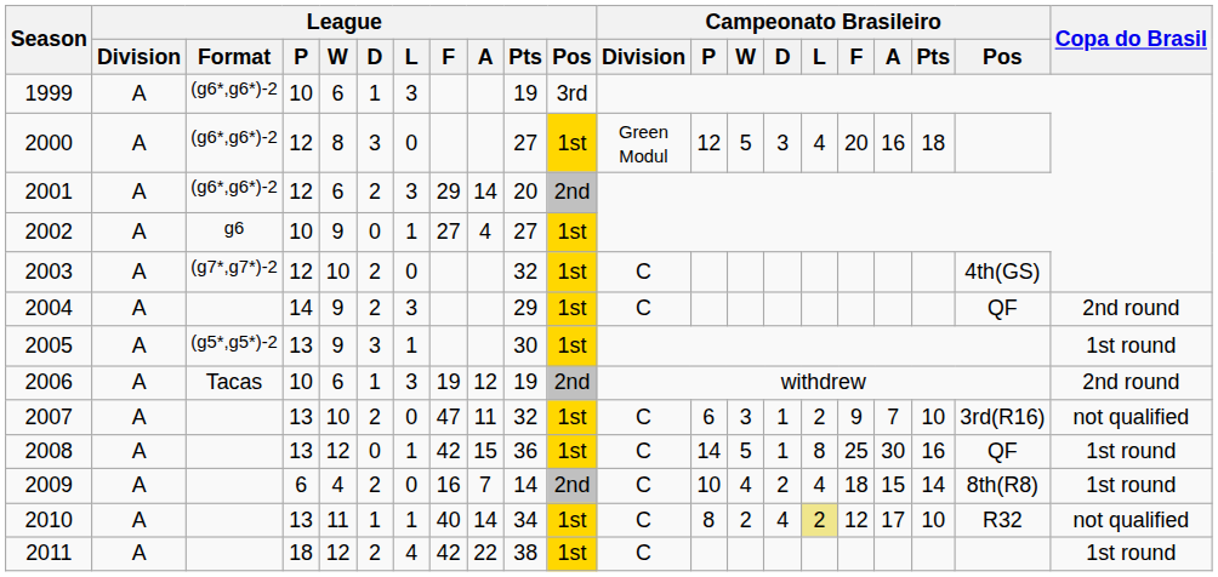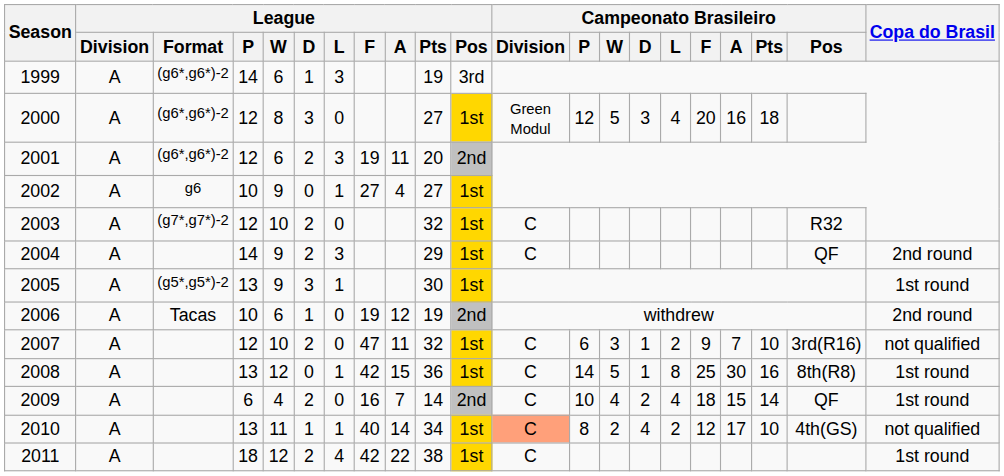1999 | League / P: 10 -> 14
2001 | League / F: 29 -> 19
2001 | League / A: 14 -> 11
2003 | Campeonato Brasileiro / Pos: 4th(GS) -> R32
2006 | League / L: 3 -> 0
2007 | League / P: 13 -> 12
2008 | Campeonato Brasileiro / Pos: QF -> 8th(R8)
2009 | Campeonato Brasileiro / Pos: 8th(R8) -> QF
2010 | Campeonato Brasileiro / Division: no background -> lightsalmon background
2010 | Campeonato Brasileiro / L: khaki background -> no background
2010 | Campeonato Brasileiro / Pos: R32 -> 4th(GS)
